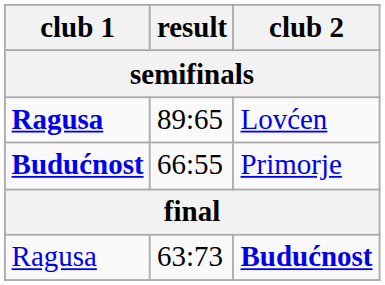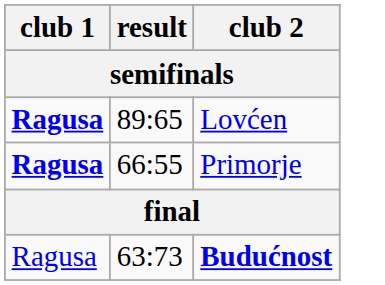Primorje | club 1: Budućnost -> Ragusa
